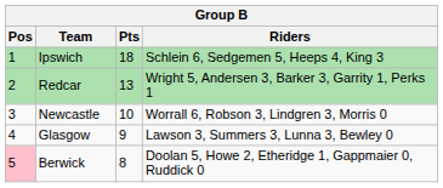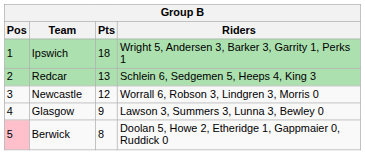Ipswich | Riders: Schlein 6, Sedgemen 5, Heeps 4, King 3 -> Wright 5, Andersen 3, Barker 3, Garrity 1, Perks 1
Redcar | Riders: Wright 5, Andersen 3, Barker 3, Garrity 1, Perks 1 -> Schlein 6, Sedgemen 5, Heeps 4, King 3
Newcastle | Pts: 10 -> 12
